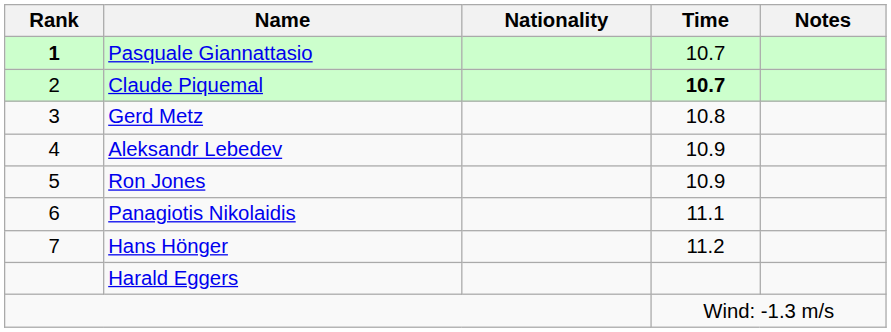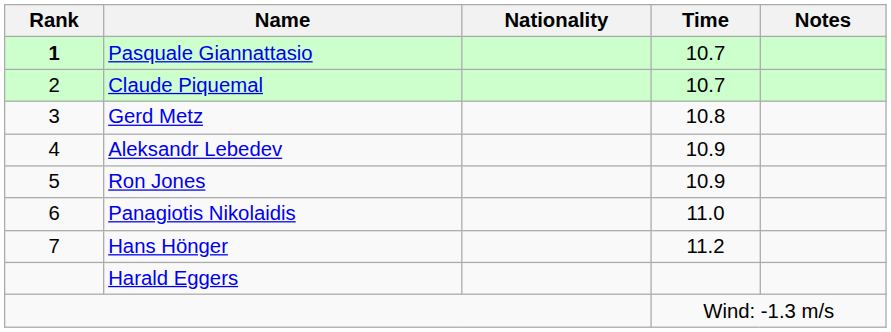Claude Piquemal | Time: bold -> normal
Panagiotis Nikolaidis | Time: 11.1 -> 11.0
